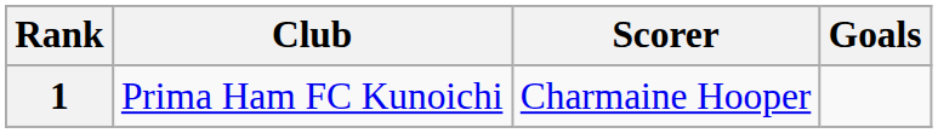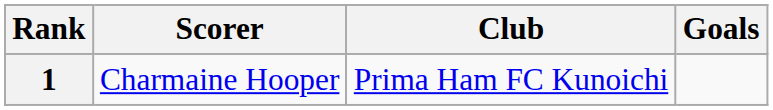columns swapped: Scorer <-> Club
